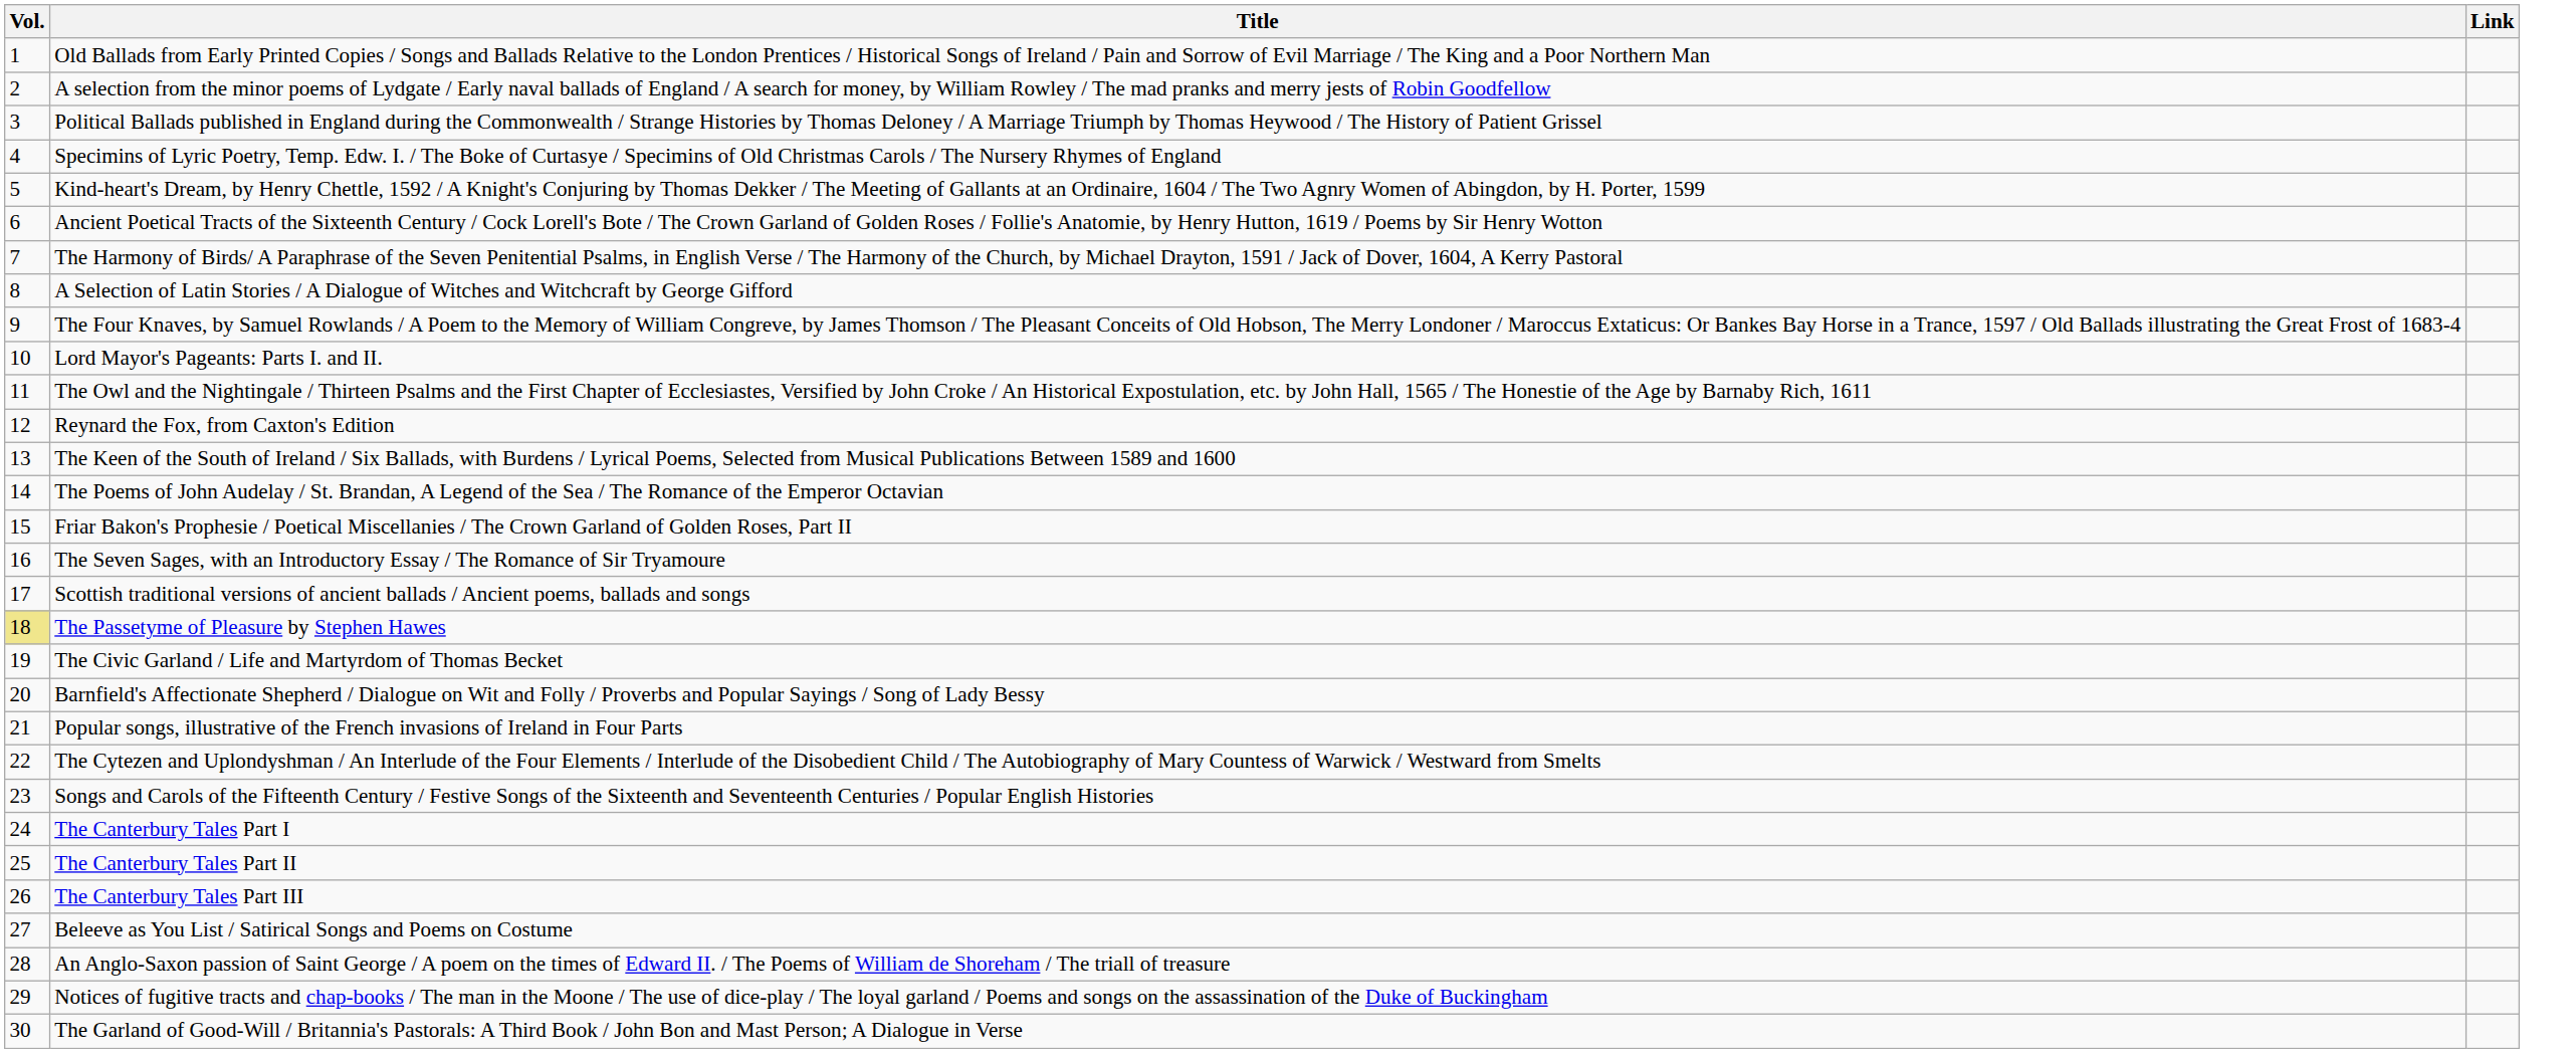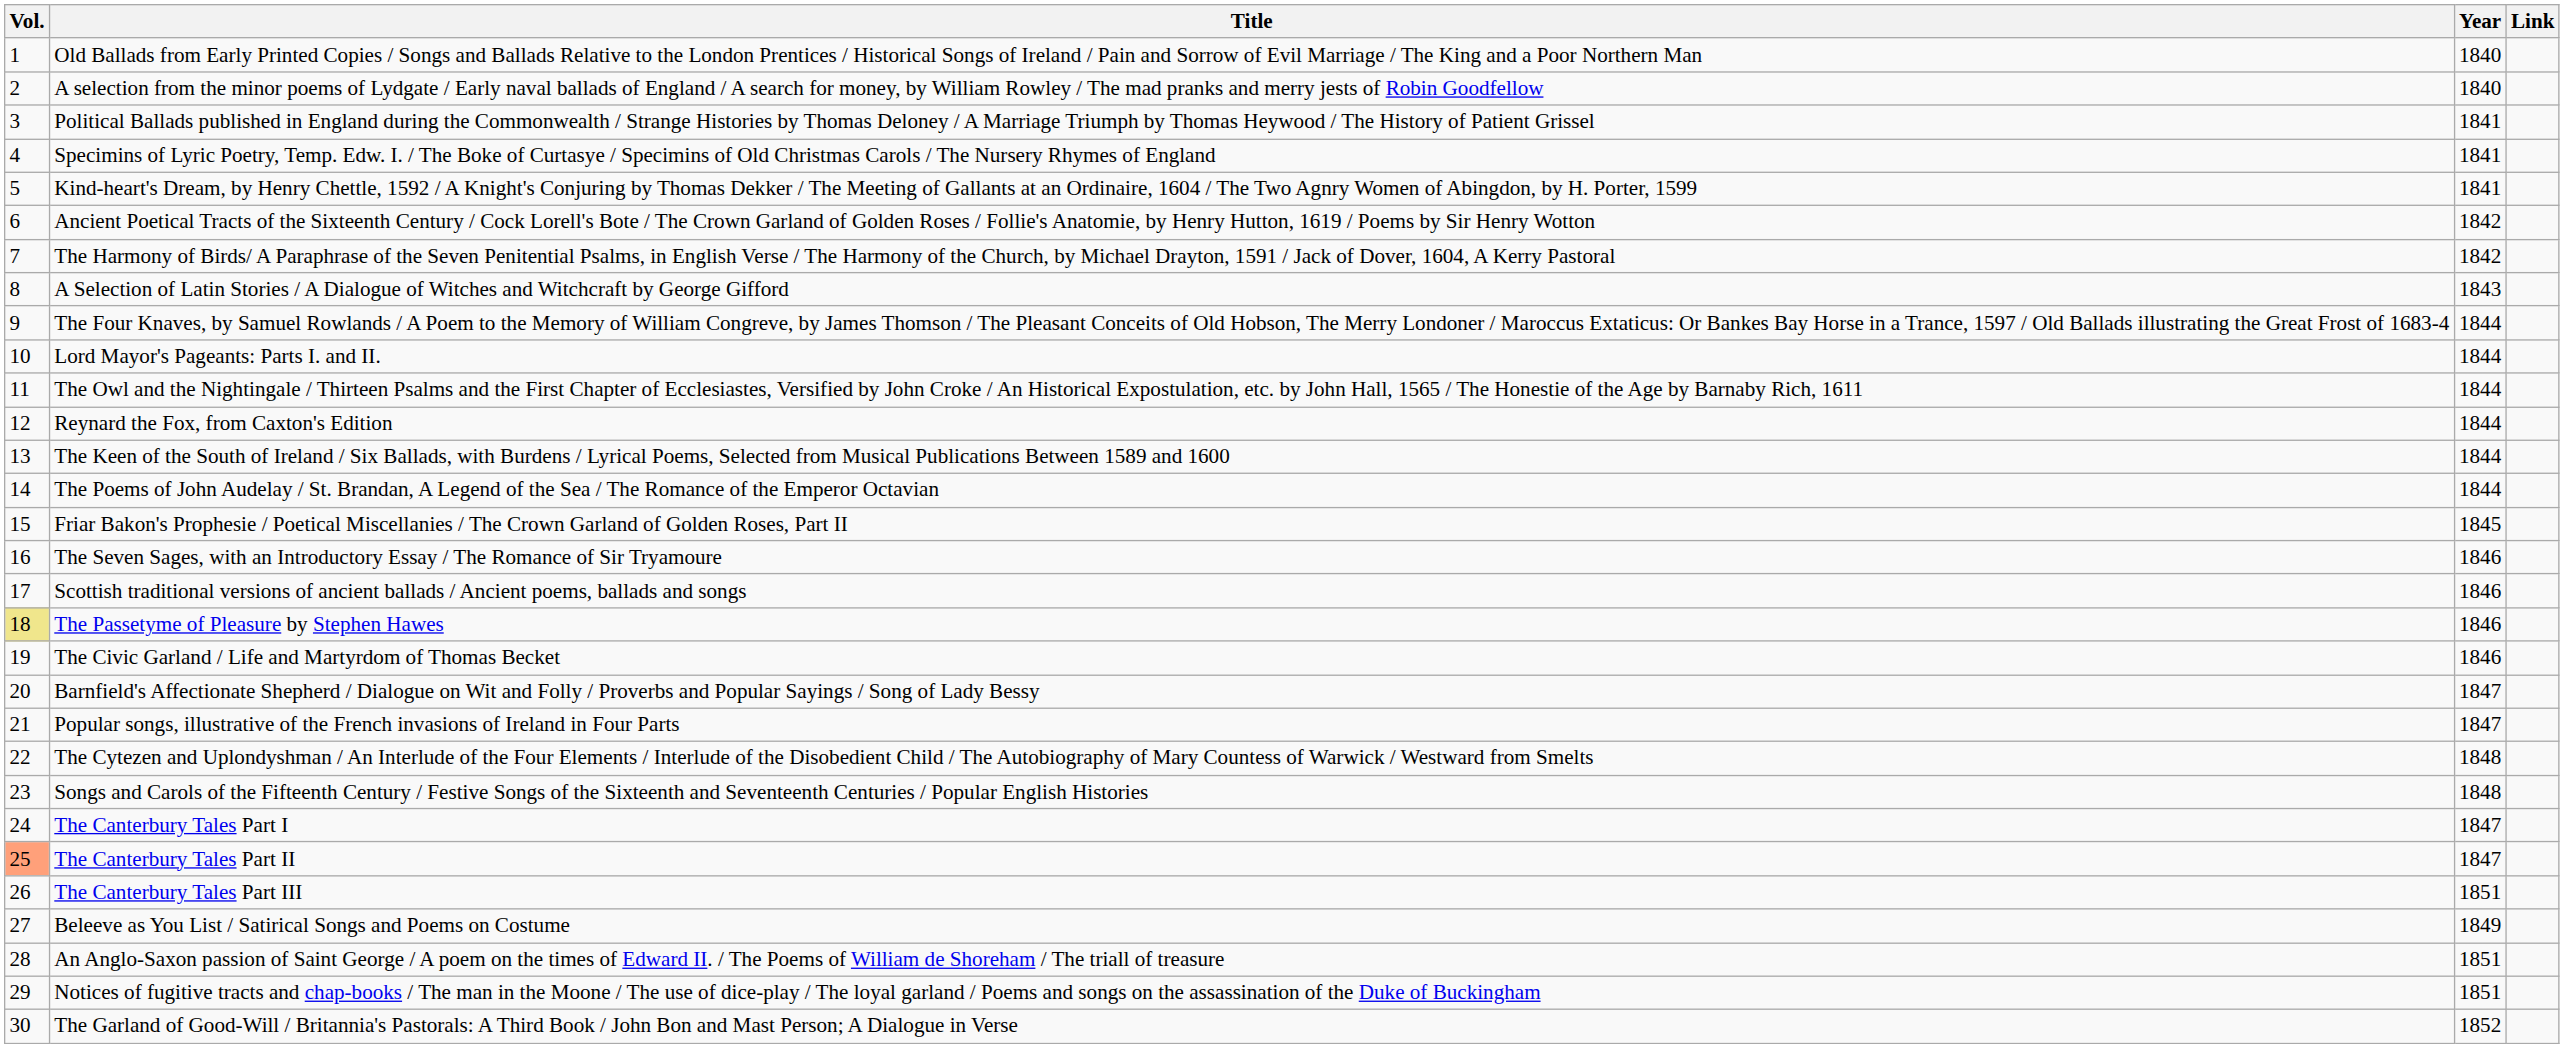+ column: Year | 1840 | 1840 | 1841 | 1841 | 1841 | 1842 | 1842 | 1843 | 1844 | 1844 | 1844 | 1844 | 1844 | 1844 | 1845 | 1846 | 1846 | 1846 | 1846 | 1847 | 1847 | 1848 | 1848 | 1847 | 1847 | 1851 | 1849 | 1851 | 1851 | 1852
The Canterbury Tales Part II | Vol.: no background -> lightsalmon background
